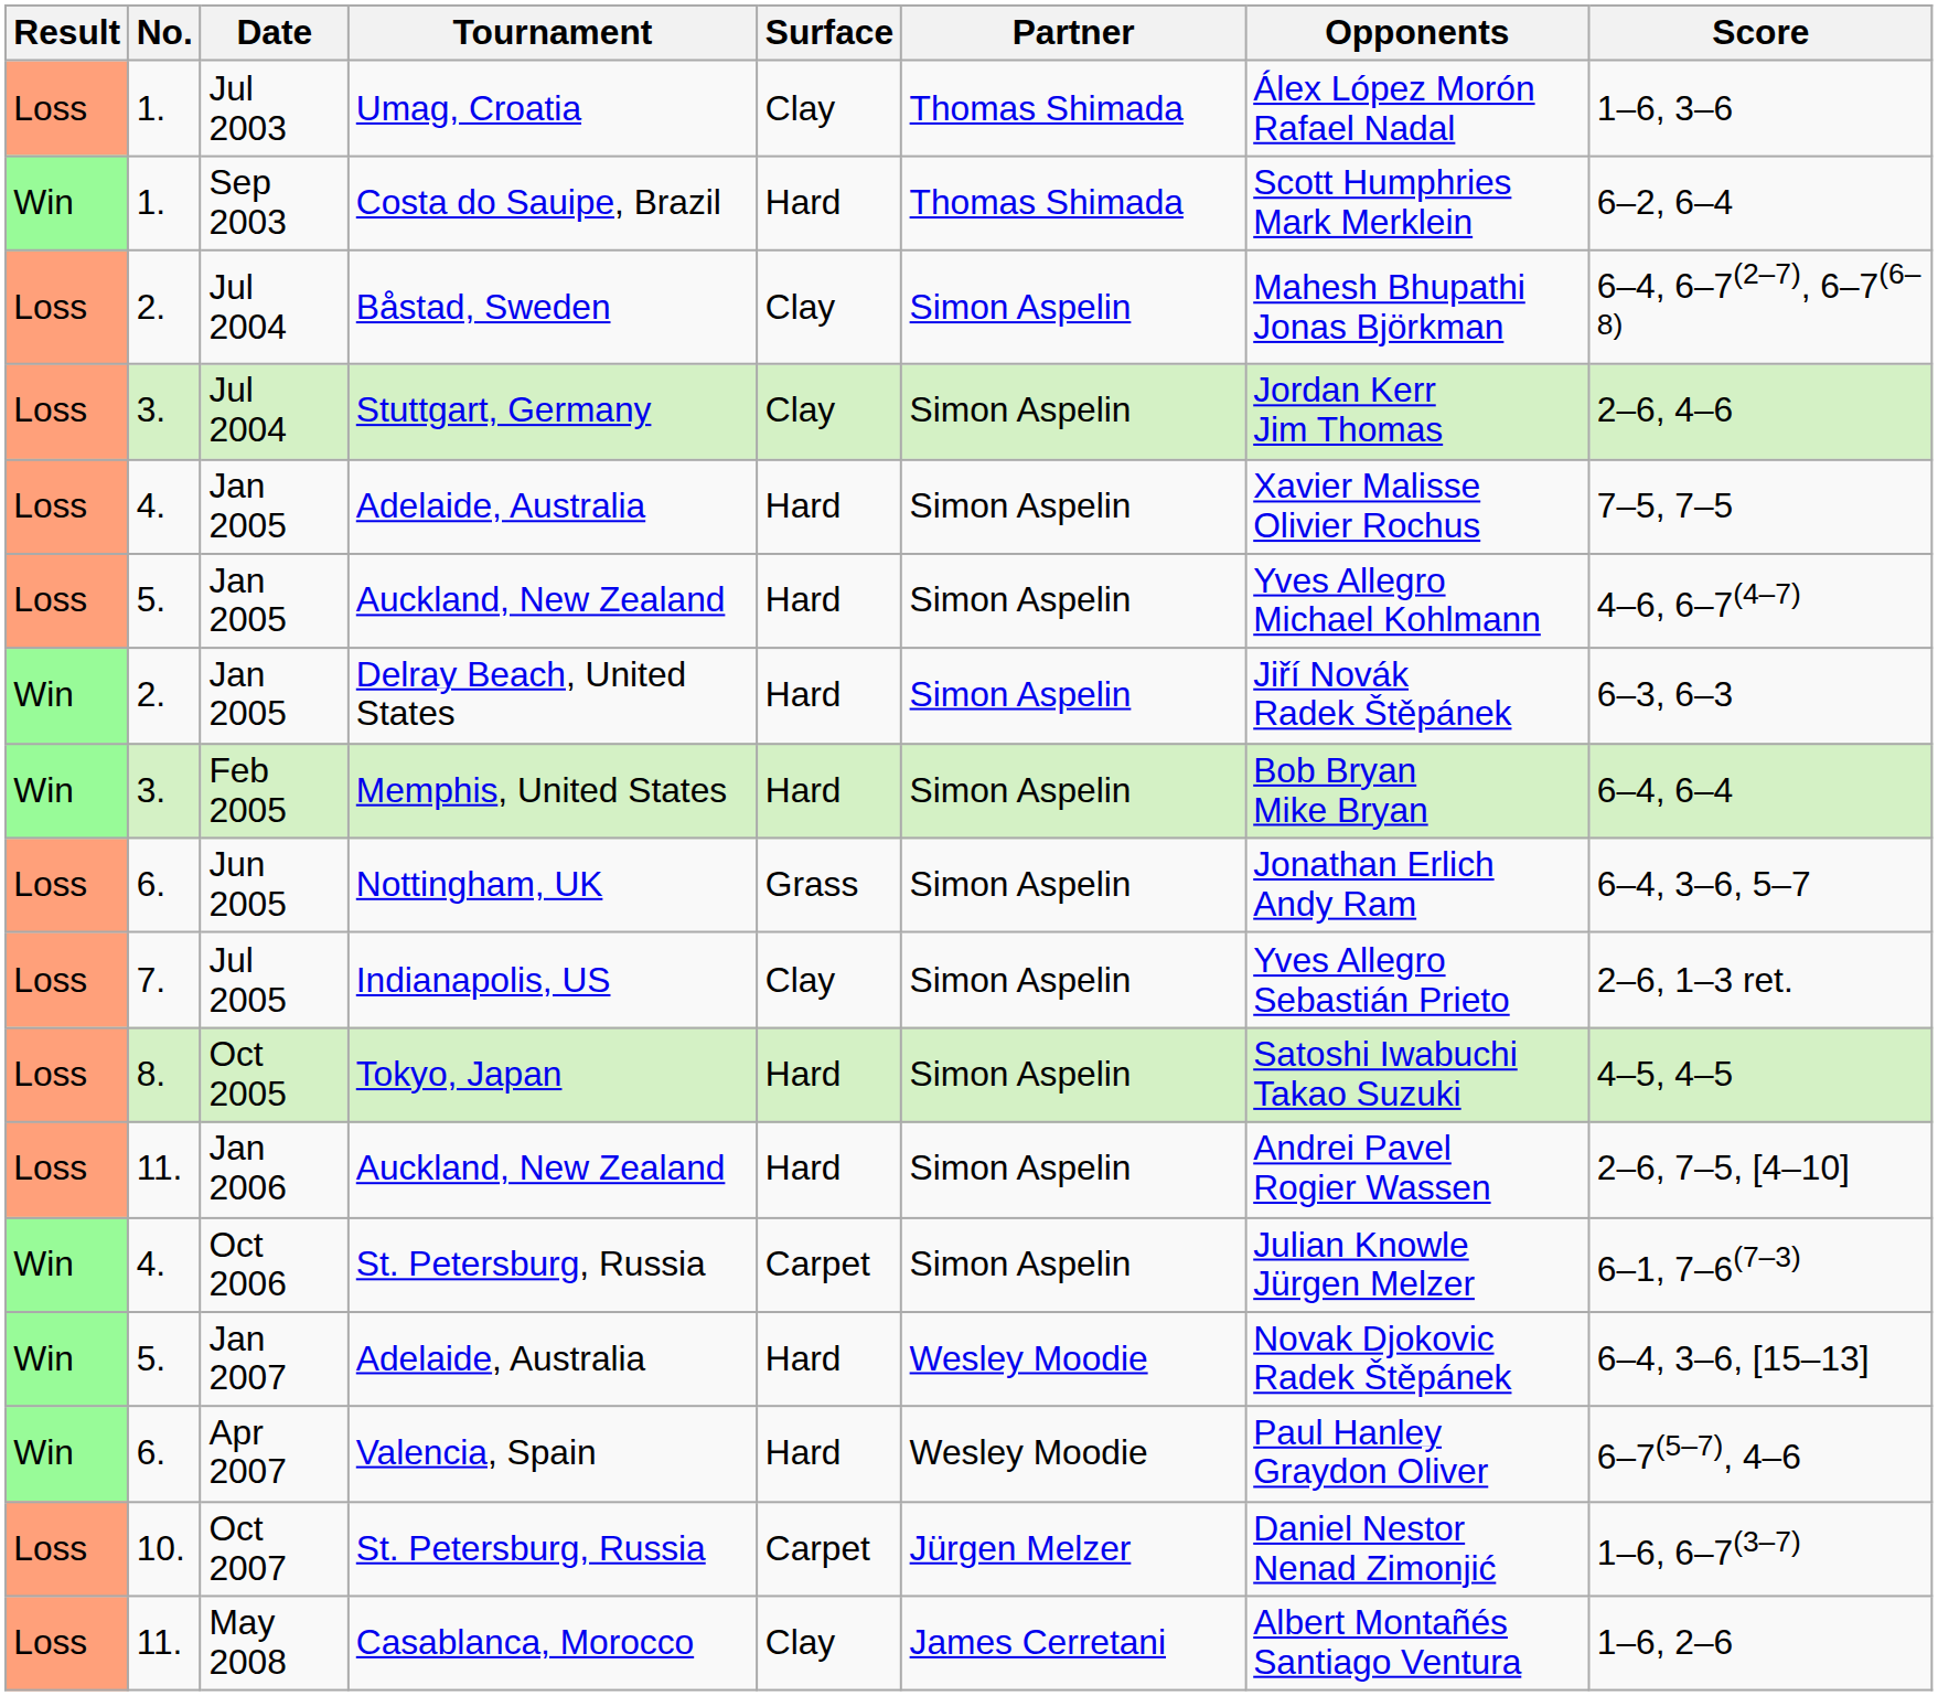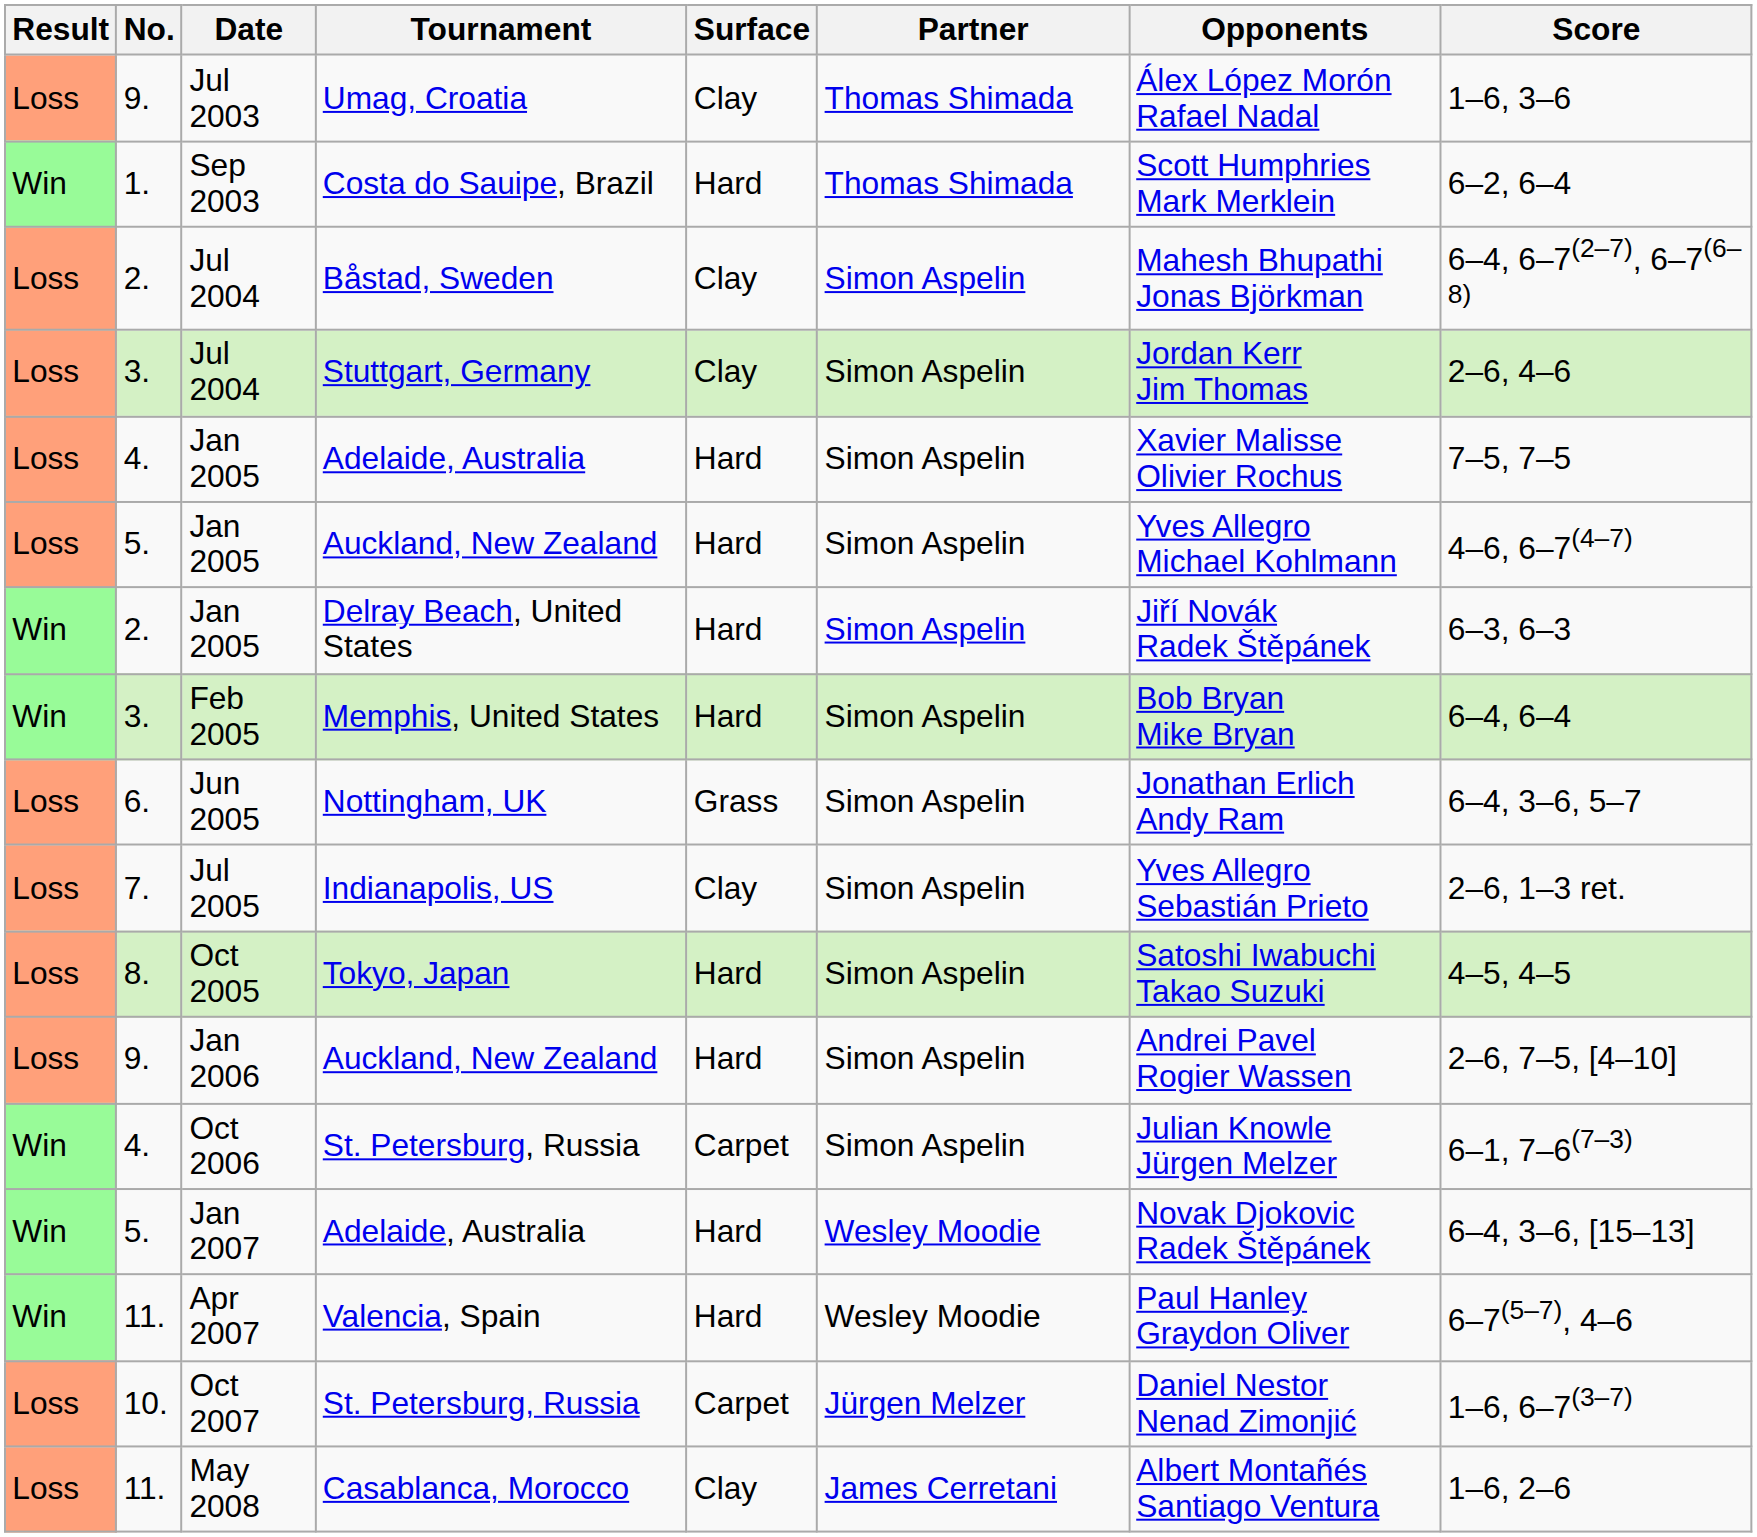Jul 2003 | No.: 1. -> 9.
Jan 2006 | No.: 11. -> 9.
Apr 2007 | No.: 6. -> 11.
